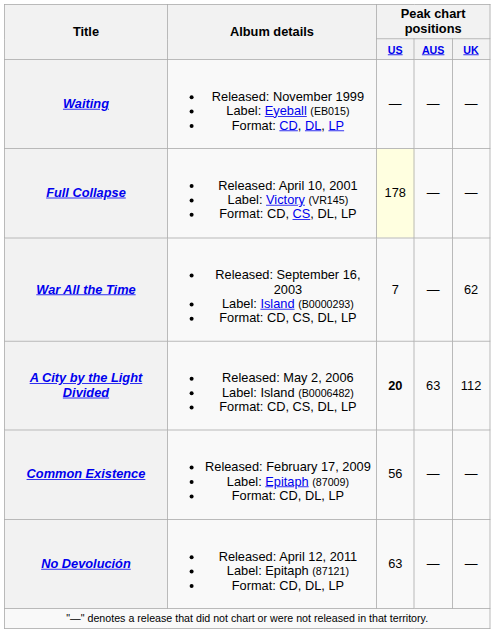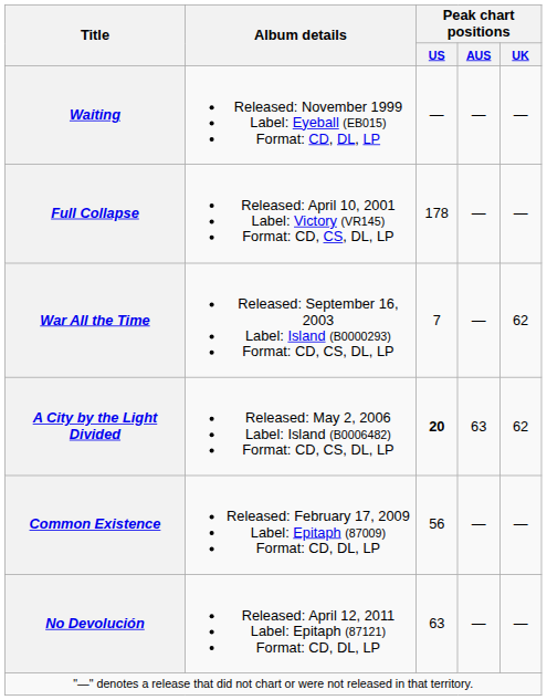Full Collapse | Peak chart positions / US: lightyellow background -> no background
A City by the Light Divided | Peak chart positions / UK: 112 -> 62
